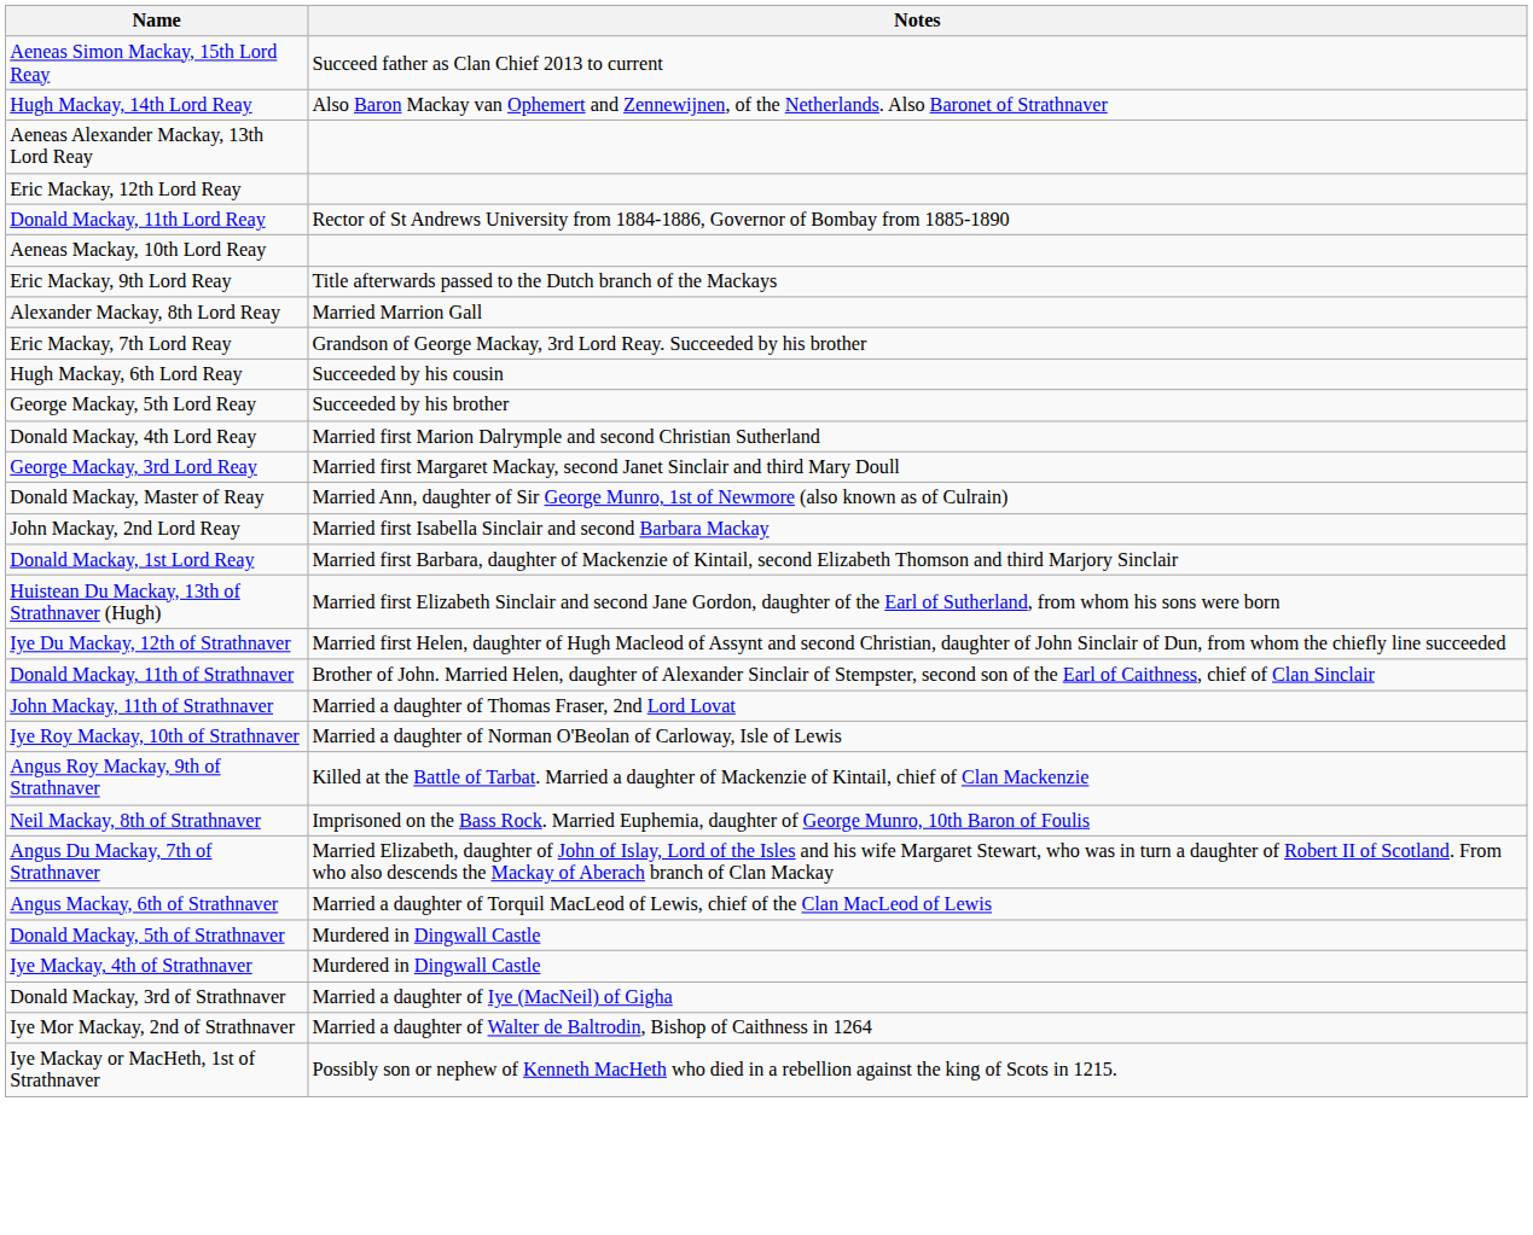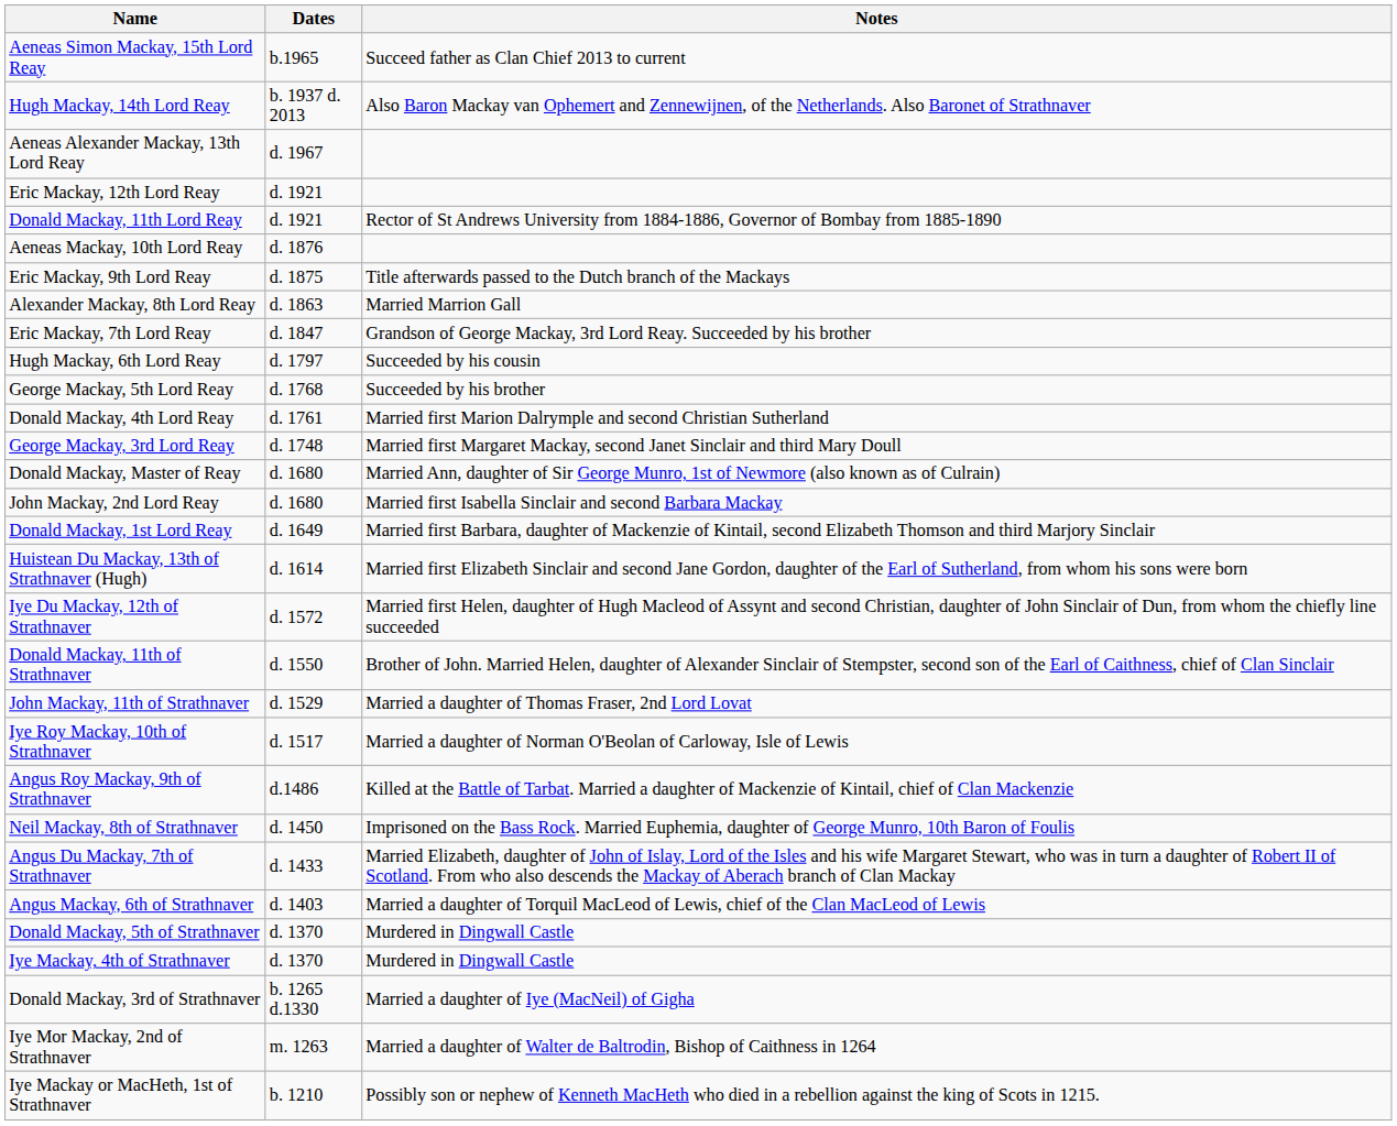+ column: Dates | b.1965 | b. 1937 d. 2013 | d. 1967 | d. 1921 | d. 1921 | d. 1876 | d. 1875 | d. 1863 | d. 1847 | d. 1797 | d. 1768 | d. 1761 | d. 1748 | d. 1680 | d. 1680 | d. 1649 | d. 1614 | d. 1572 | d. 1550 | d. 1529 | d. 1517 | d.1486 | d. 1450 | d. 1433 | d. 1403 | d. 1370 | d. 1370 | b. 1265 d.1330 | m. 1263 | b. 1210
